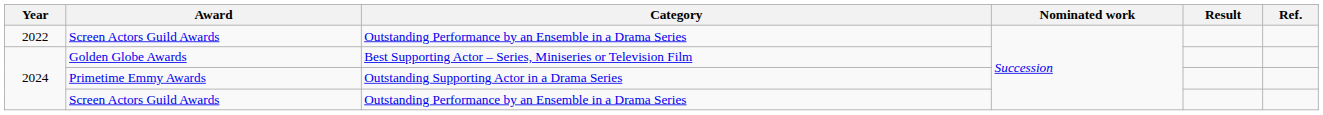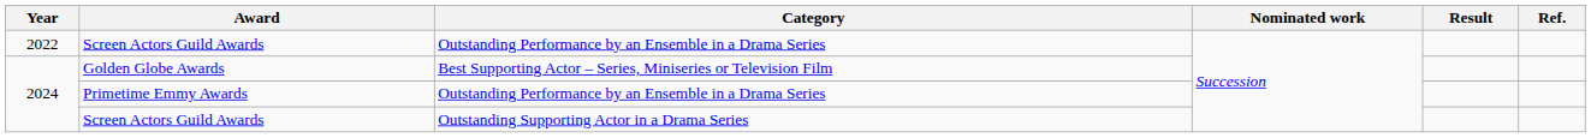Primetime Emmy Awards | Category: Outstanding Supporting Actor in a Drama Series -> Outstanding Performance by an Ensemble in a Drama Series
2024 / Screen Actors Guild Awards | Category: Outstanding Performance by an Ensemble in a Drama Series -> Outstanding Supporting Actor in a Drama Series
